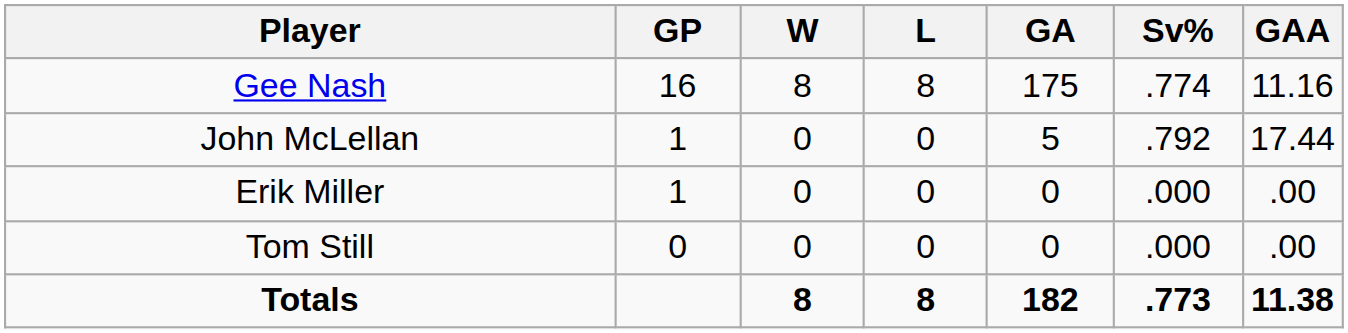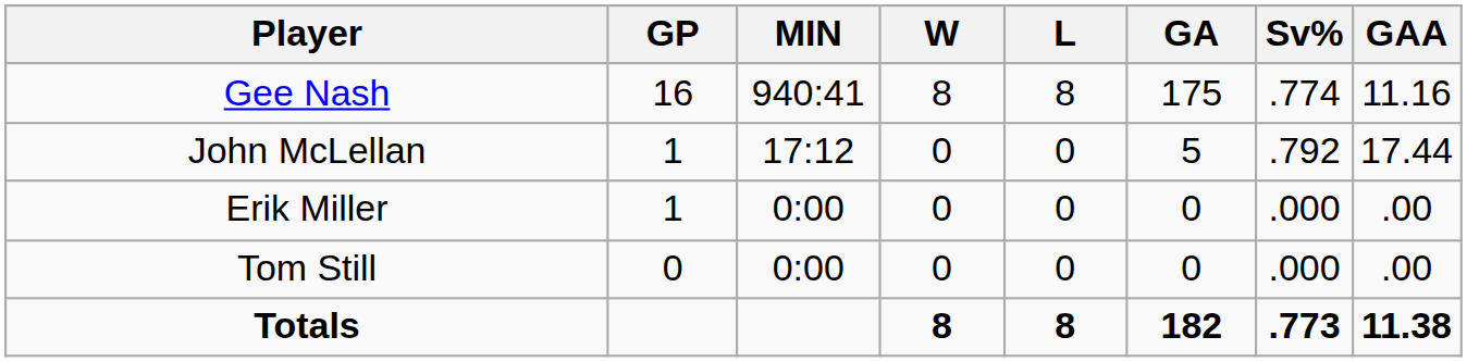+ column: MIN | 940:41 | 17:12 | 0:00 | 0:00
